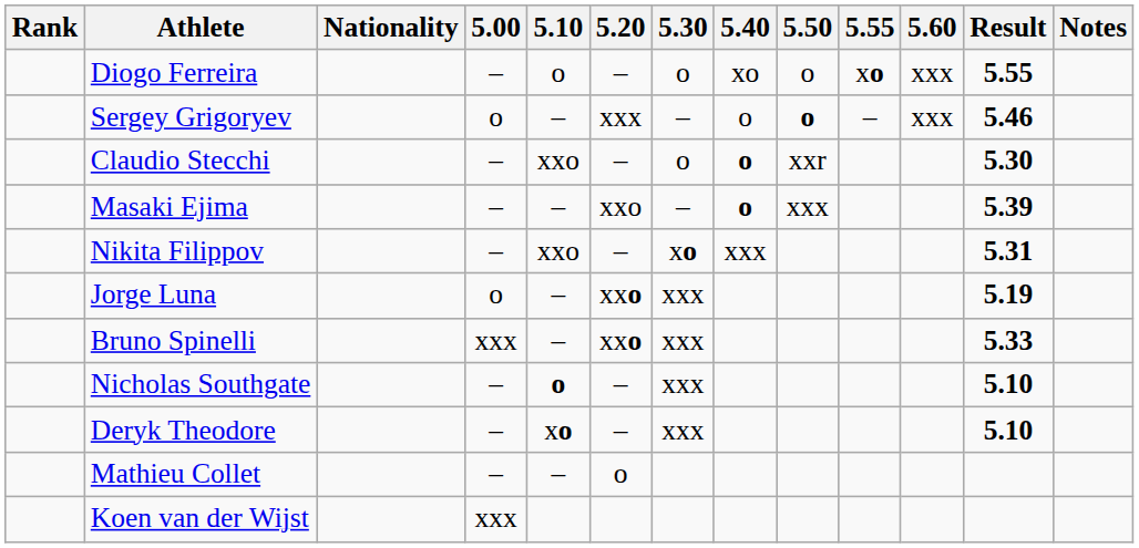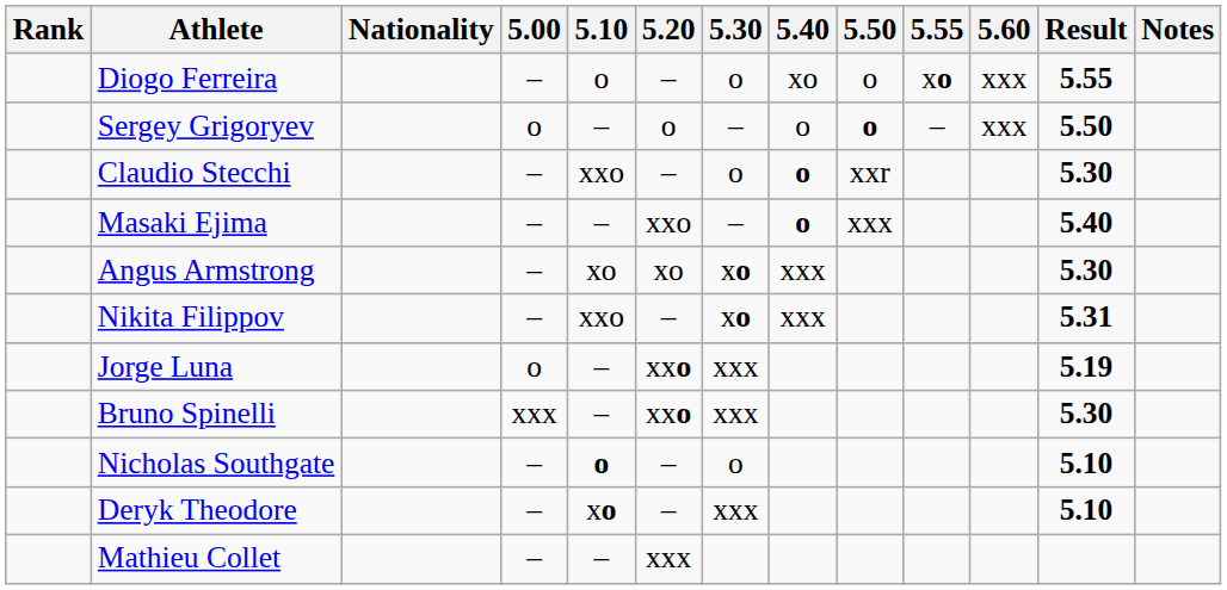Sergey Grigoryev | 5.20: xxx -> o
Sergey Grigoryev | Result: 5.46 -> 5.50
Masaki Ejima | Result: 5.39 -> 5.40
+ row: Angus Armstrong | – | xo | xo | xo | xxx | 5.30
Bruno Spinelli | Result: 5.33 -> 5.30
Nicholas Southgate | 5.30: xxx -> o
Mathieu Collet | 5.20: o -> xxx
- row: Koen van der Wijst | xxx
